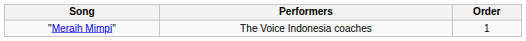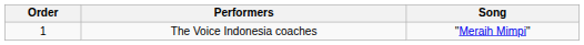columns swapped: Order <-> Song
